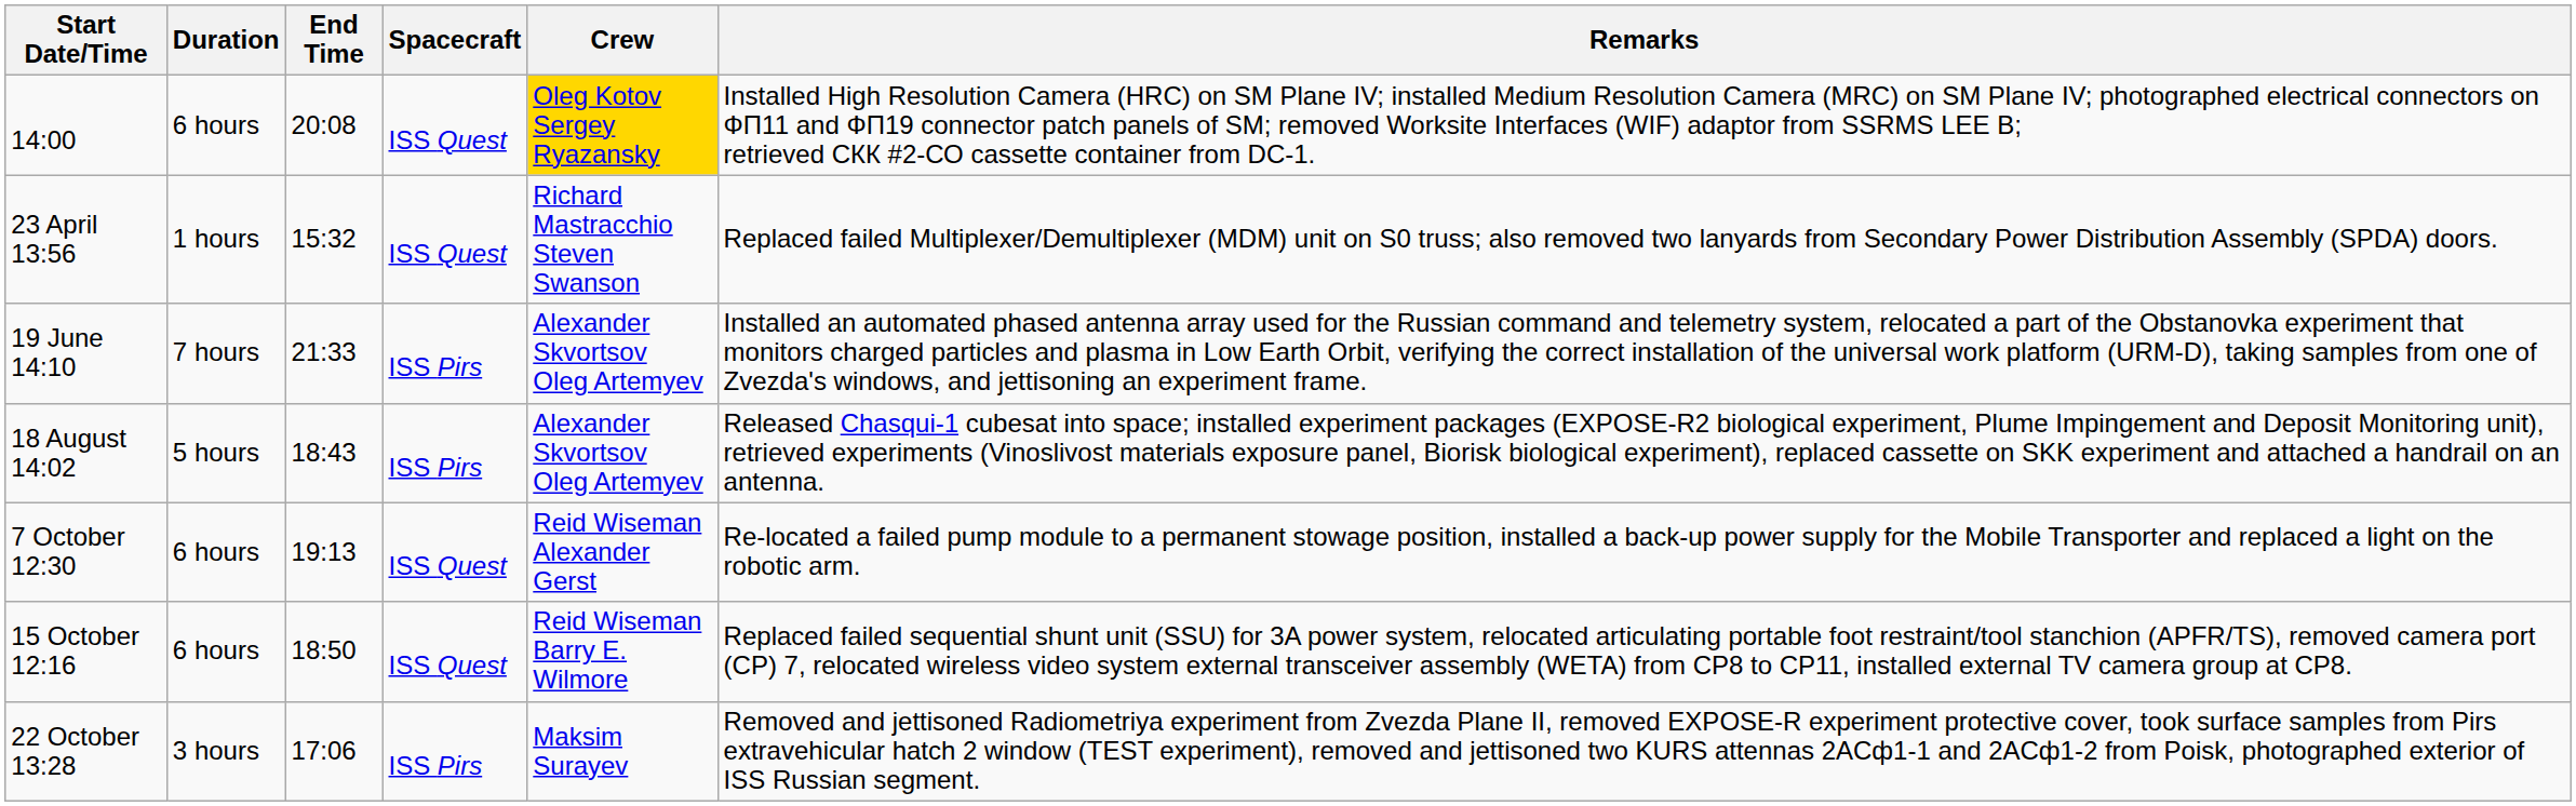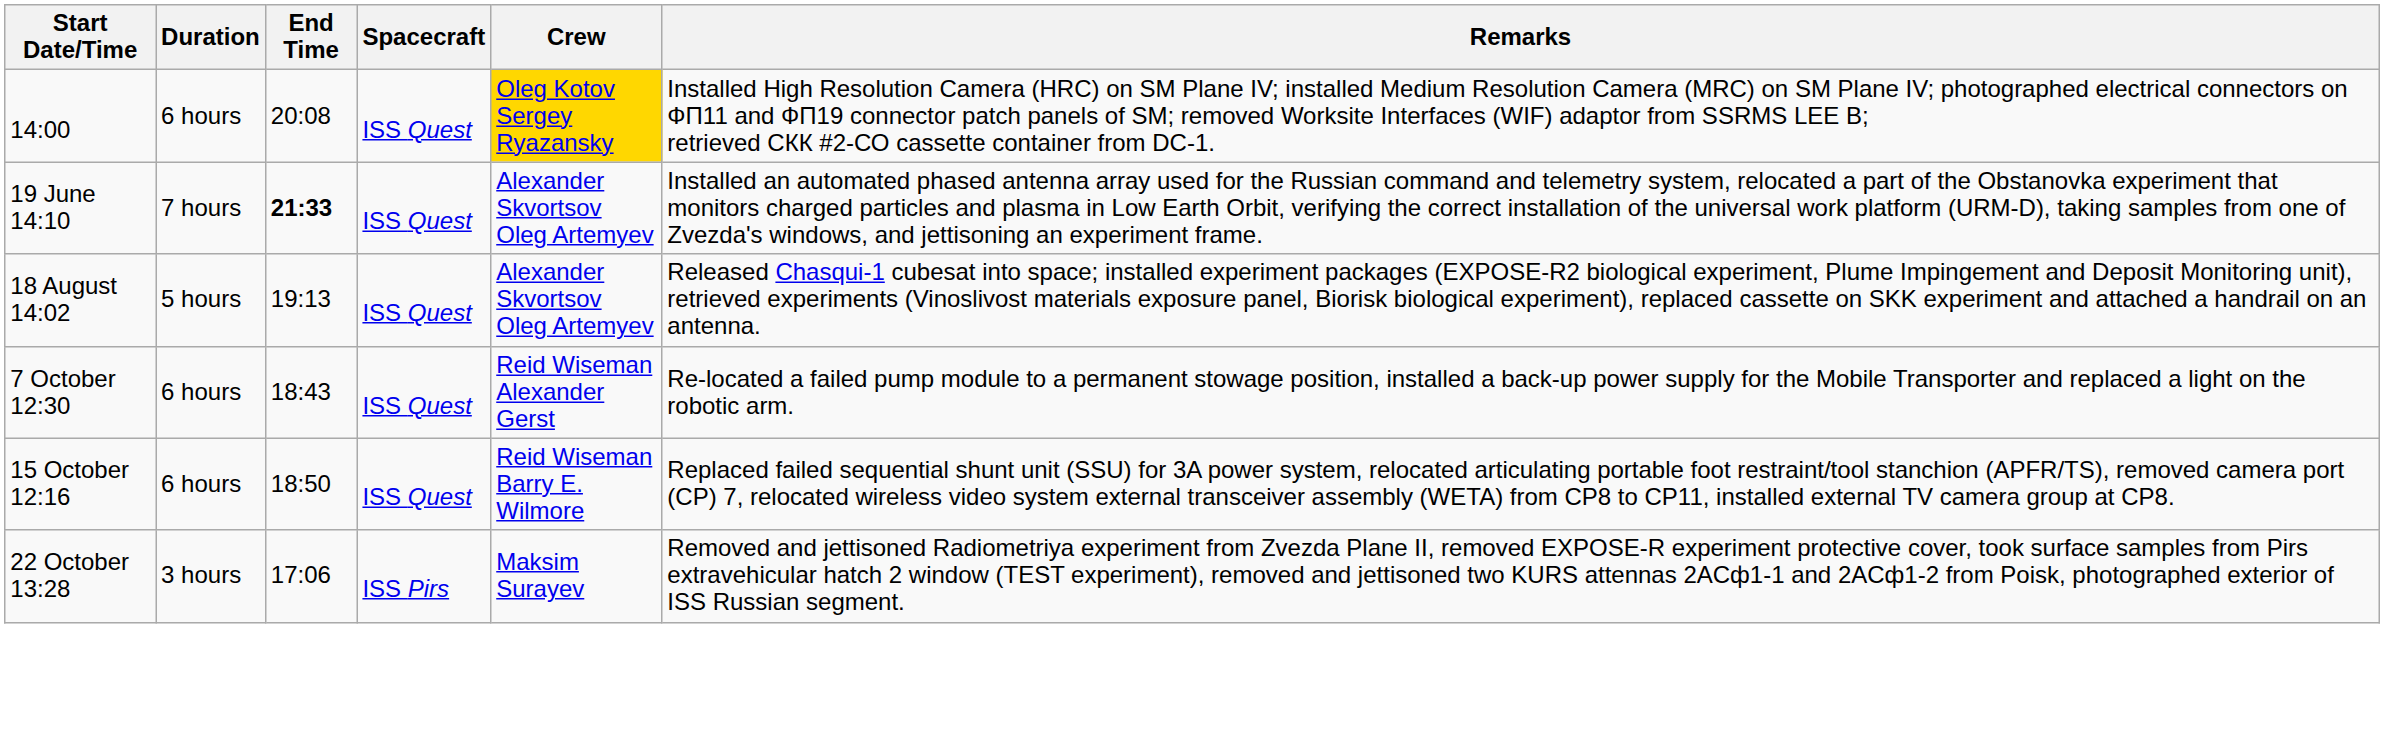- row: 23 April 13:56 | 1 hours | 15:32 | ISS Quest | Richard Mastracchio Steven Swanson | Replaced failed Multiplexer/Demultiplexer (MDM) unit on S0 truss; also removed two lanyards from Secondary Power Distribution Assembly (SPDA) doors.
19 June 14:10 | End Time: normal -> bold
19 June 14:10 | Spacecraft: ISS Pirs -> ISS Quest
18 August 14:02 | End Time: 18:43 -> 19:13
18 August 14:02 | Spacecraft: ISS Pirs -> ISS Quest
7 October 12:30 | End Time: 19:13 -> 18:43
